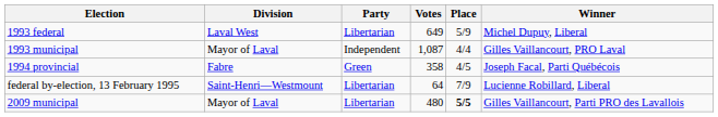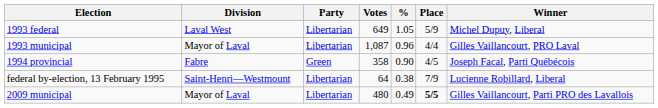+ column: % | 1.05 | 0.96 | 0.90 | 0.38 | 0.49
1993 municipal | Party: Independent -> Libertarian
